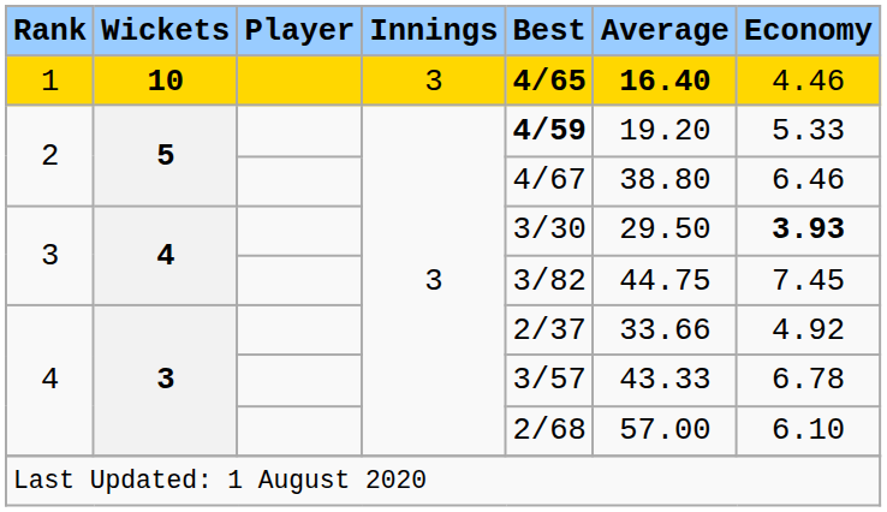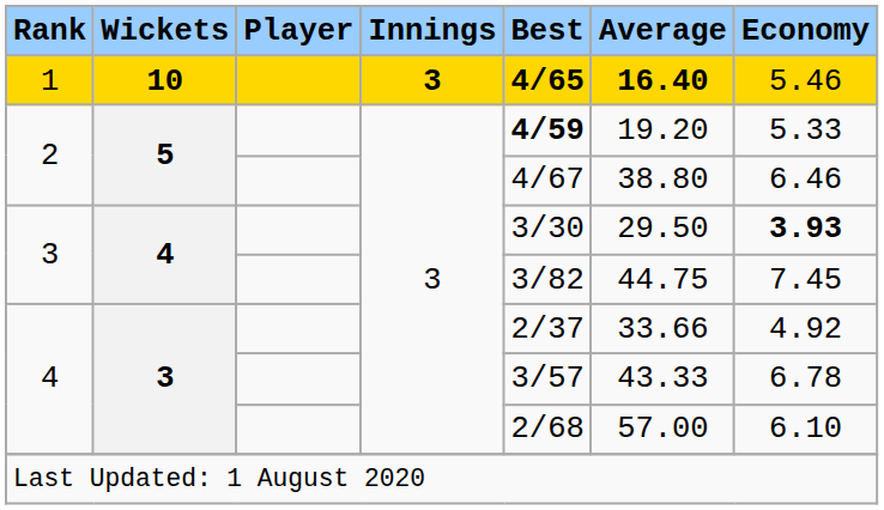1 | Innings: normal -> bold
1 | Economy: 4.46 -> 5.46
